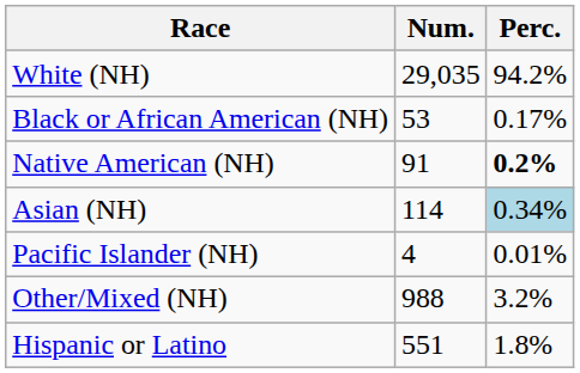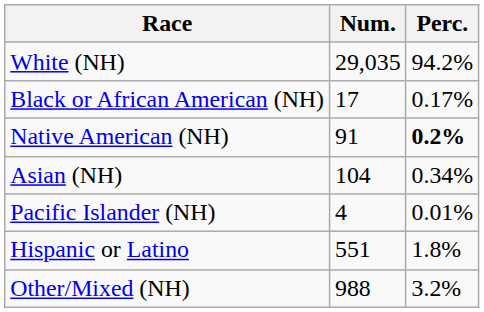Black or African American (NH) | Num.: 53 -> 17
Asian (NH) | Num.: 114 -> 104
Asian (NH) | Perc.: lightblue background -> no background
rows swapped: Other/Mixed (NH) <-> Hispanic or Latino
